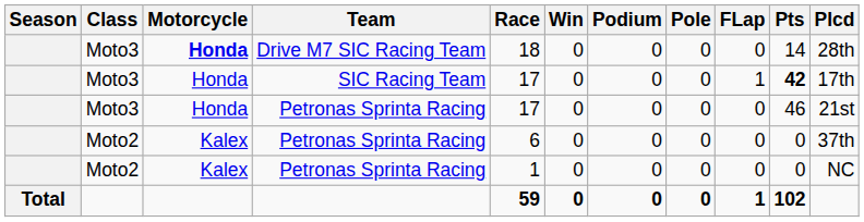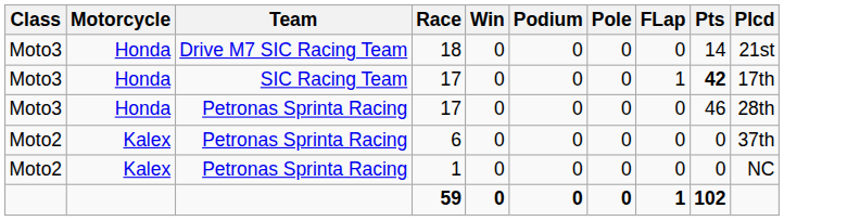- column: Season | Total
Drive M7 SIC Racing Team | Motorcycle: bold -> normal
Drive M7 SIC Racing Team | Plcd: 28th -> 21st
Moto3 / Petronas Sprinta Racing | Plcd: 21st -> 28th
